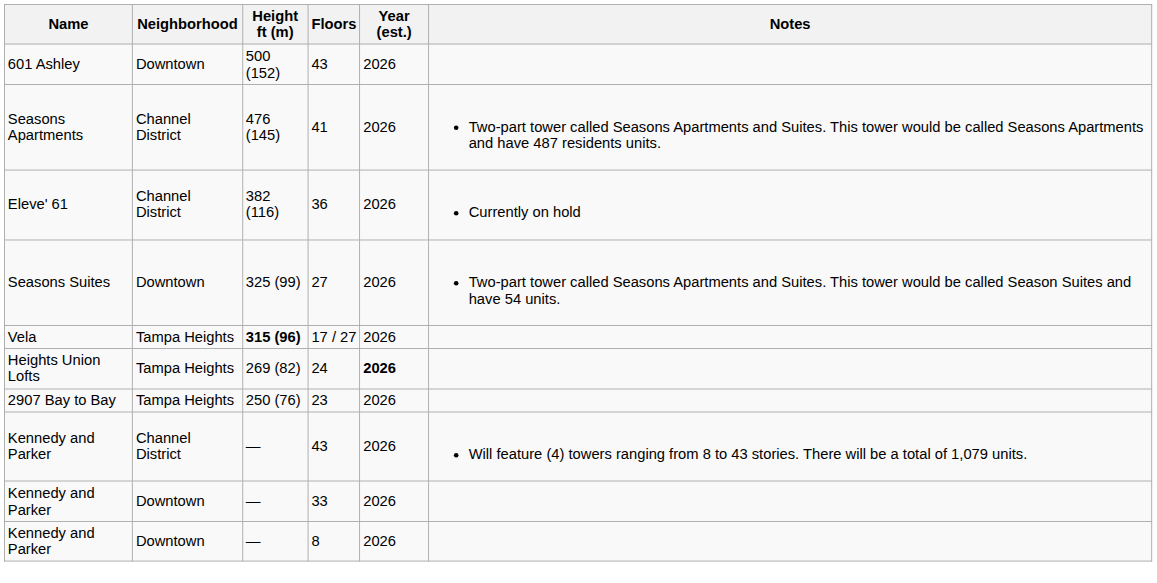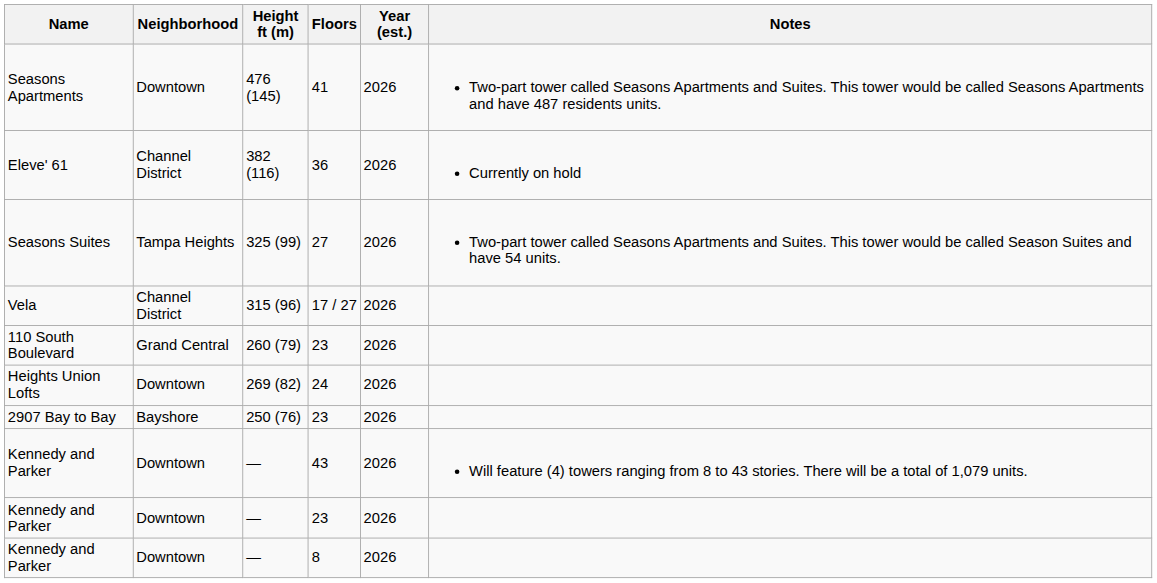- row: 601 Ashley | Downtown | 500 (152) | 43 | 2026
Seasons Apartments | Neighborhood: Channel District -> Downtown
Seasons Suites | Neighborhood: Downtown -> Tampa Heights
Vela | Neighborhood: Tampa Heights -> Channel District
Vela | Height ft (m): bold -> normal
+ row: 110 South Boulevard | Grand Central | 260 (79) | 23 | 2026
Heights Union Lofts | Neighborhood: Tampa Heights -> Downtown
Heights Union Lofts | Year (est.): bold -> normal
2907 Bay to Bay | Neighborhood: Tampa Heights -> Bayshore
Kennedy and Parker / 43 | Neighborhood: Channel District -> Downtown
- row: Kennedy and Parker | Downtown | — | 33 | 2026
+ row: Kennedy and Parker | Downtown | — | 23 | 2026
